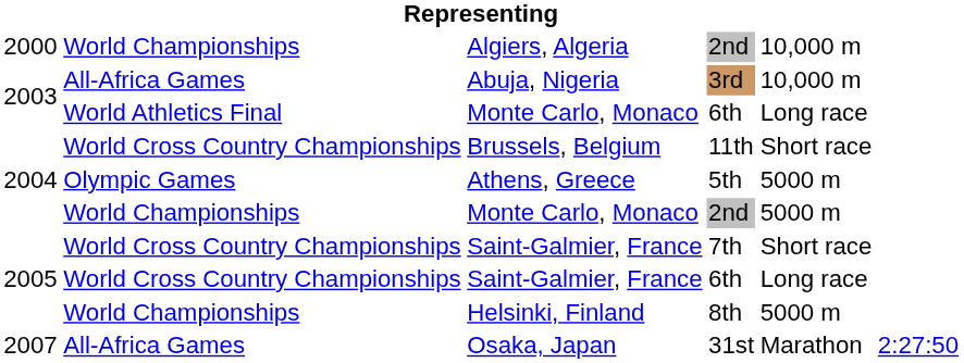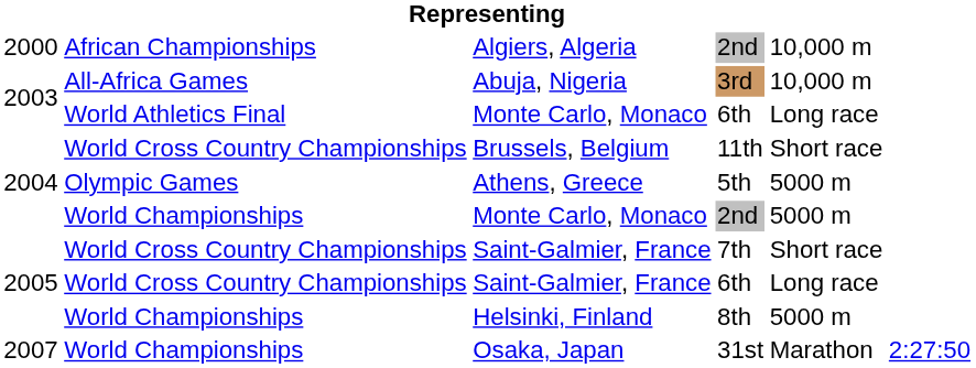Algiers, Algeria | column 2: World Championships -> African Championships
Osaka, Japan | column 2: All-Africa Games -> World Championships
